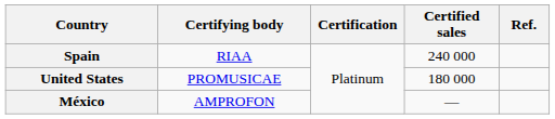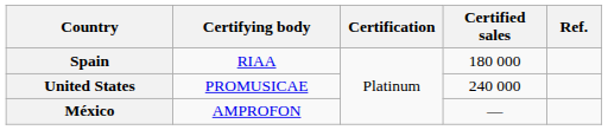Spain | Certified sales: 240 000 -> 180 000
United States | Certified sales: 180 000 -> 240 000
